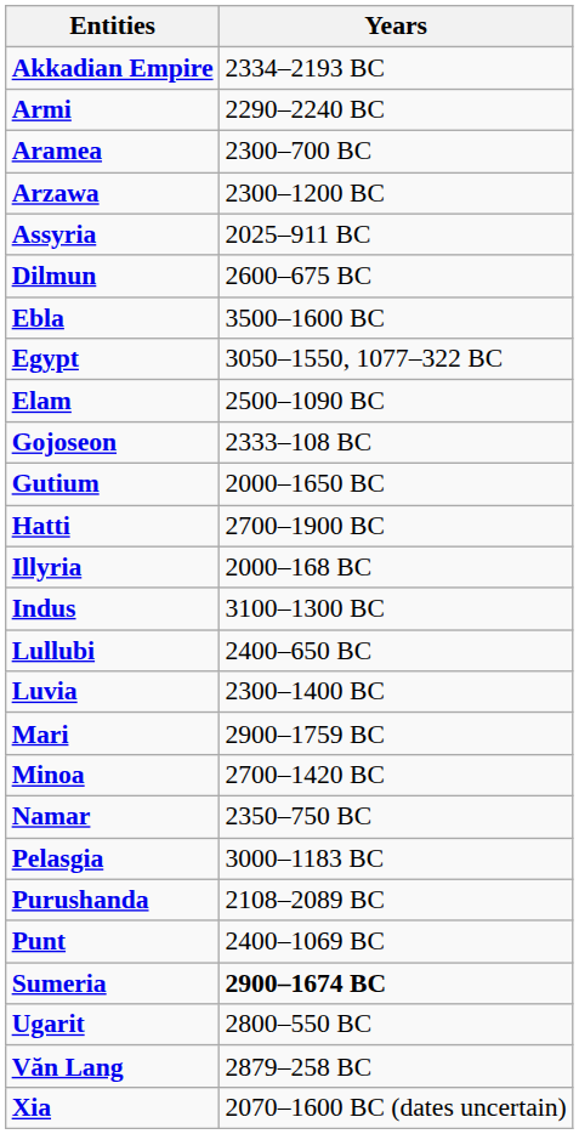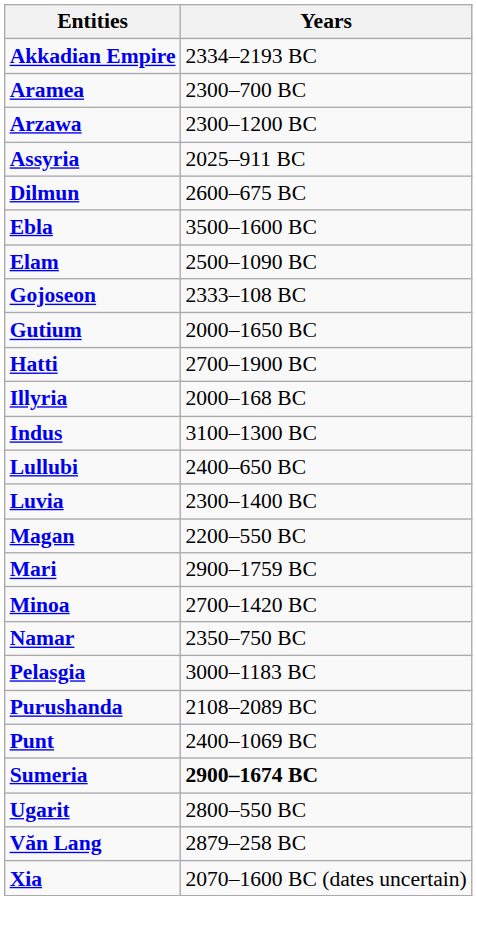- row: Armi | 2290–2240 BC
- row: Egypt | 3050–1550, 1077–322 BC
+ row: Magan | 2200–550 BC
